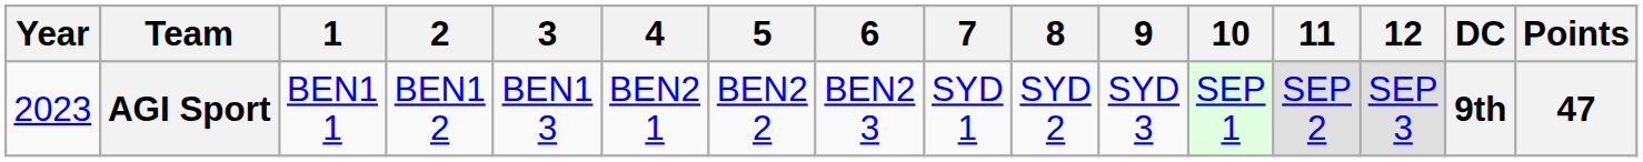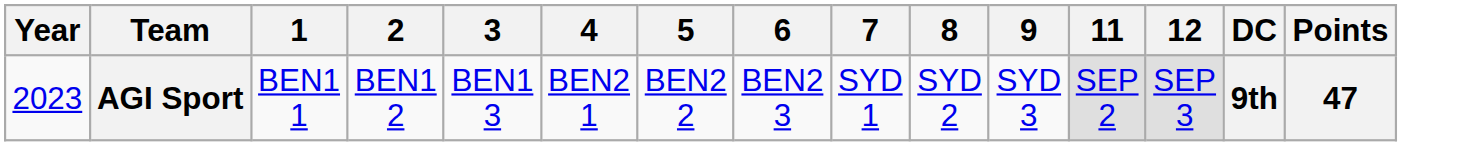- column: 10 | SEP 1
